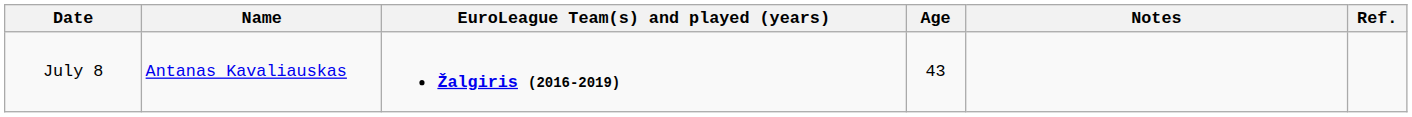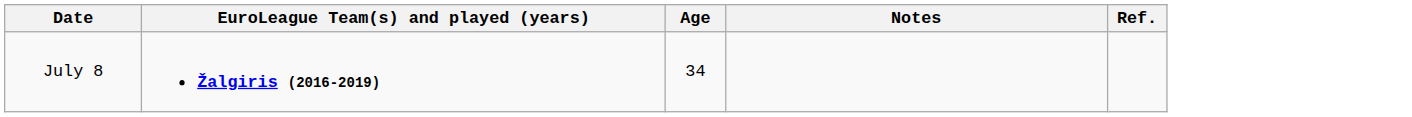- column: Name | Antanas Kavaliauskas
July 8 | Age: 43 -> 34
